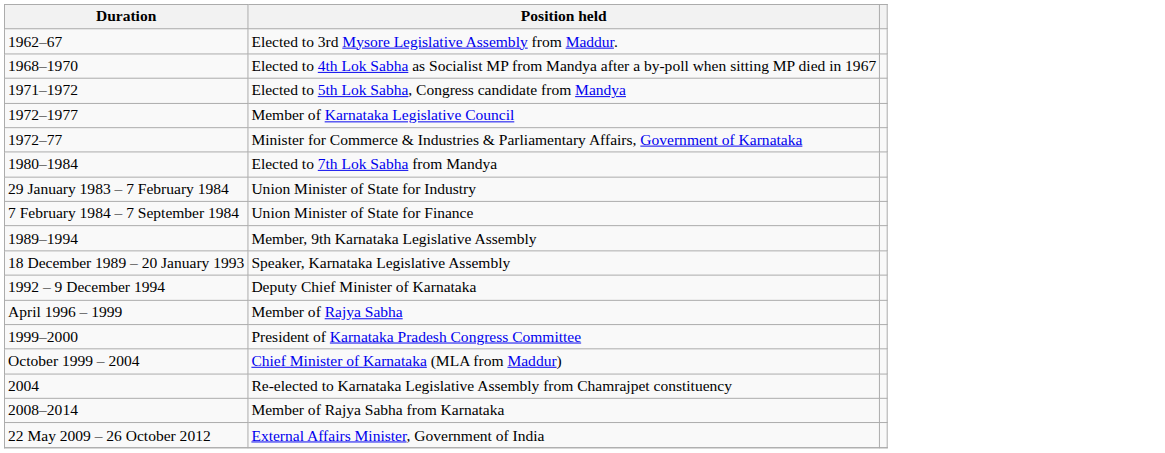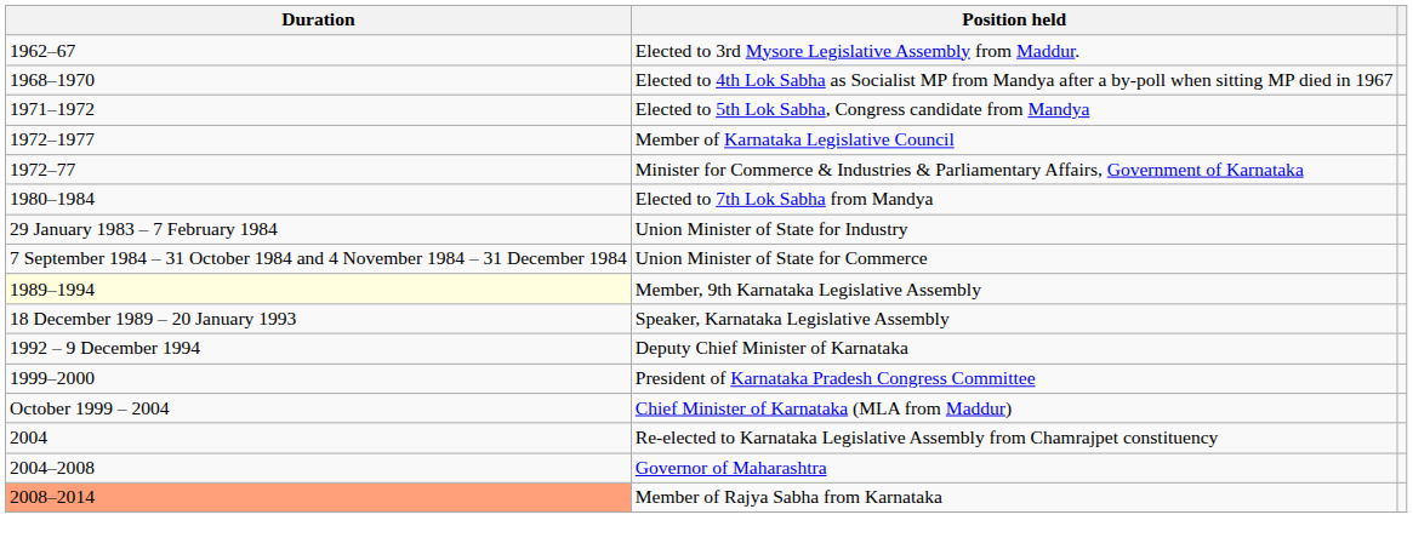- row: 7 February 1984 – 7 September 1984 | Union Minister of State for Finance
+ row: 7 September 1984 – 31 October 1984 and 4 November 1984 – 31 December 1984 | Union Minister of State for Commerce
Member, 9th Karnataka Legislative Assembly | Duration: no background -> lightyellow background
- row: April 1996 – 1999 | Member of Rajya Sabha
+ row: 2004–2008 | Governor of Maharashtra
Member of Rajya Sabha from Karnataka | Duration: no background -> lightsalmon background
- row: 22 May 2009 – 26 October 2012 | External Affairs Minister, Government of India
